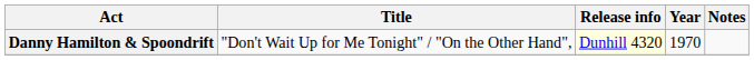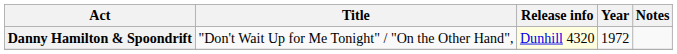Danny Hamilton & Spoondrift | Year: 1970 -> 1972
